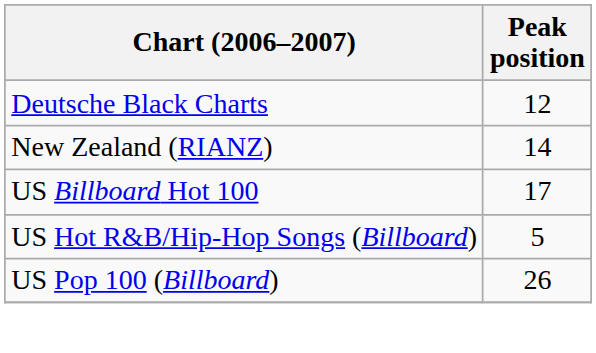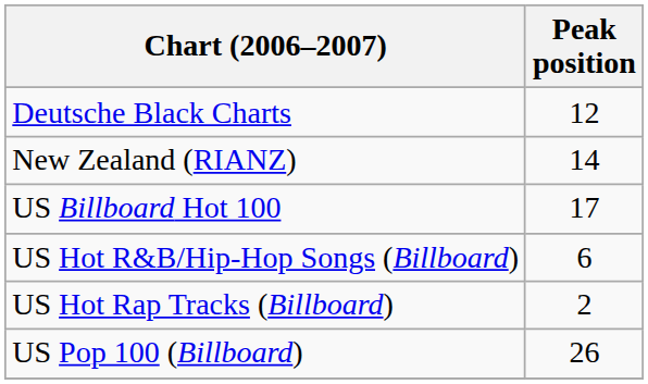US Hot R&B/Hip-Hop Songs (Billboard) | Peak position: 5 -> 6
+ row: US Hot Rap Tracks (Billboard) | 2
